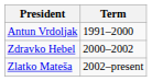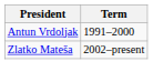- row: Zdravko Hebel | 2000–2002
